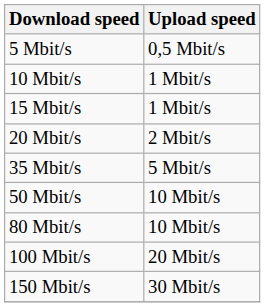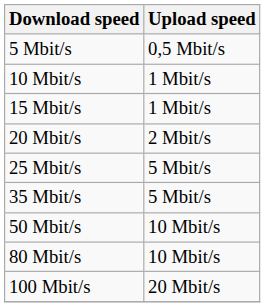+ row: 25 Mbit/s | 5 Mbit/s
- row: 150 Mbit/s | 30 Mbit/s
